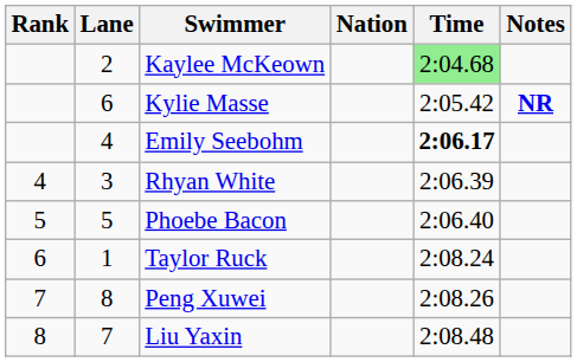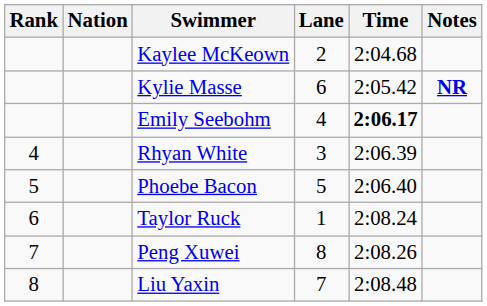columns swapped: Lane <-> Nation
Kaylee McKeown | Time: lightgreen background -> no background
